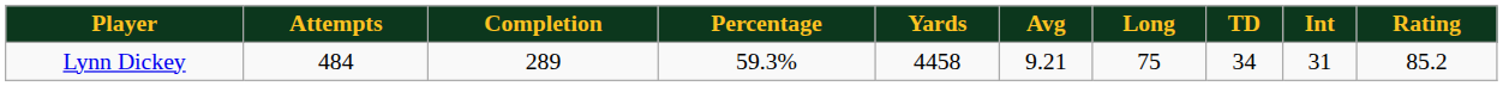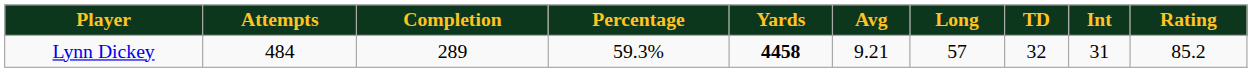Lynn Dickey | Yards: normal -> bold
Lynn Dickey | Long: 75 -> 57
Lynn Dickey | TD: 34 -> 32
